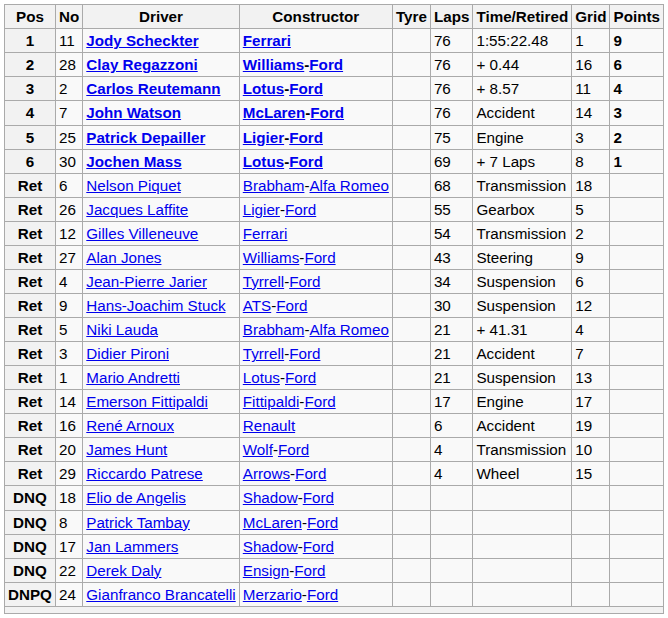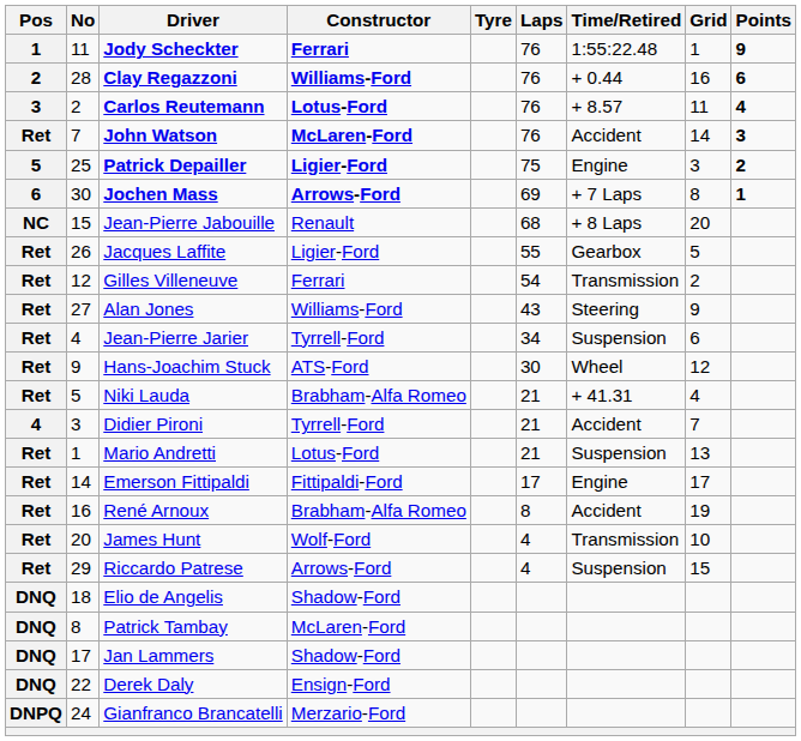John Watson | Pos: 4 -> Ret
Jochen Mass | Constructor: Lotus-Ford -> Arrows-Ford
- row: Ret | 6 | Nelson Piquet | Brabham-Alfa Romeo | 68 | Transmission | 18
+ row: NC | 15 | Jean-Pierre Jabouille | Renault | 68 | + 8 Laps | 20
Hans-Joachim Stuck | Time/Retired: Suspension -> Wheel
Didier Pironi | Pos: Ret -> 4
René Arnoux | Constructor: Renault -> Brabham-Alfa Romeo
René Arnoux | Laps: 6 -> 8
Riccardo Patrese | Time/Retired: Wheel -> Suspension
